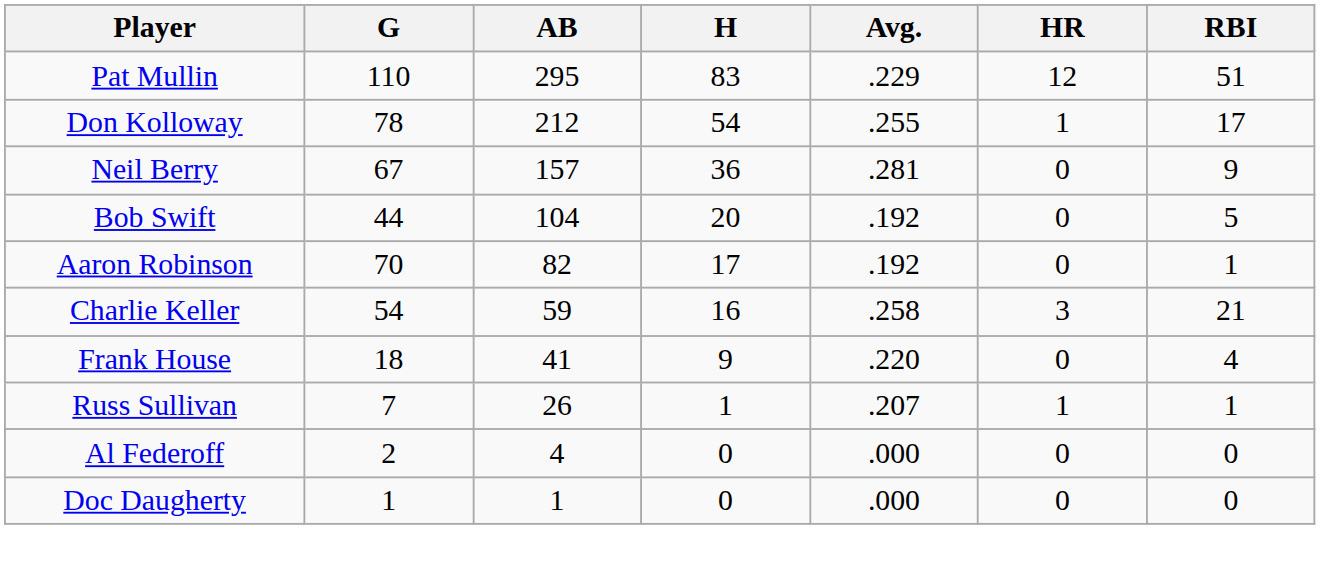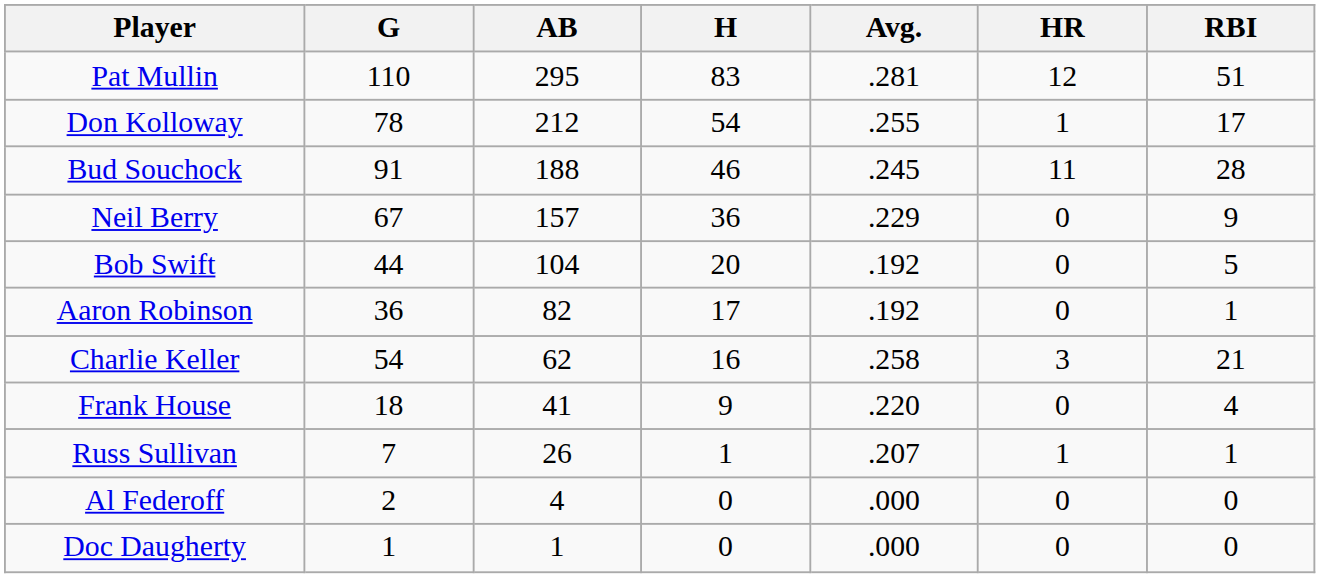Pat Mullin | Avg.: .229 -> .281
+ row: Bud Souchock | 91 | 188 | 46 | .245 | 11 | 28
Neil Berry | Avg.: .281 -> .229
Aaron Robinson | G: 70 -> 36
Charlie Keller | AB: 59 -> 62
